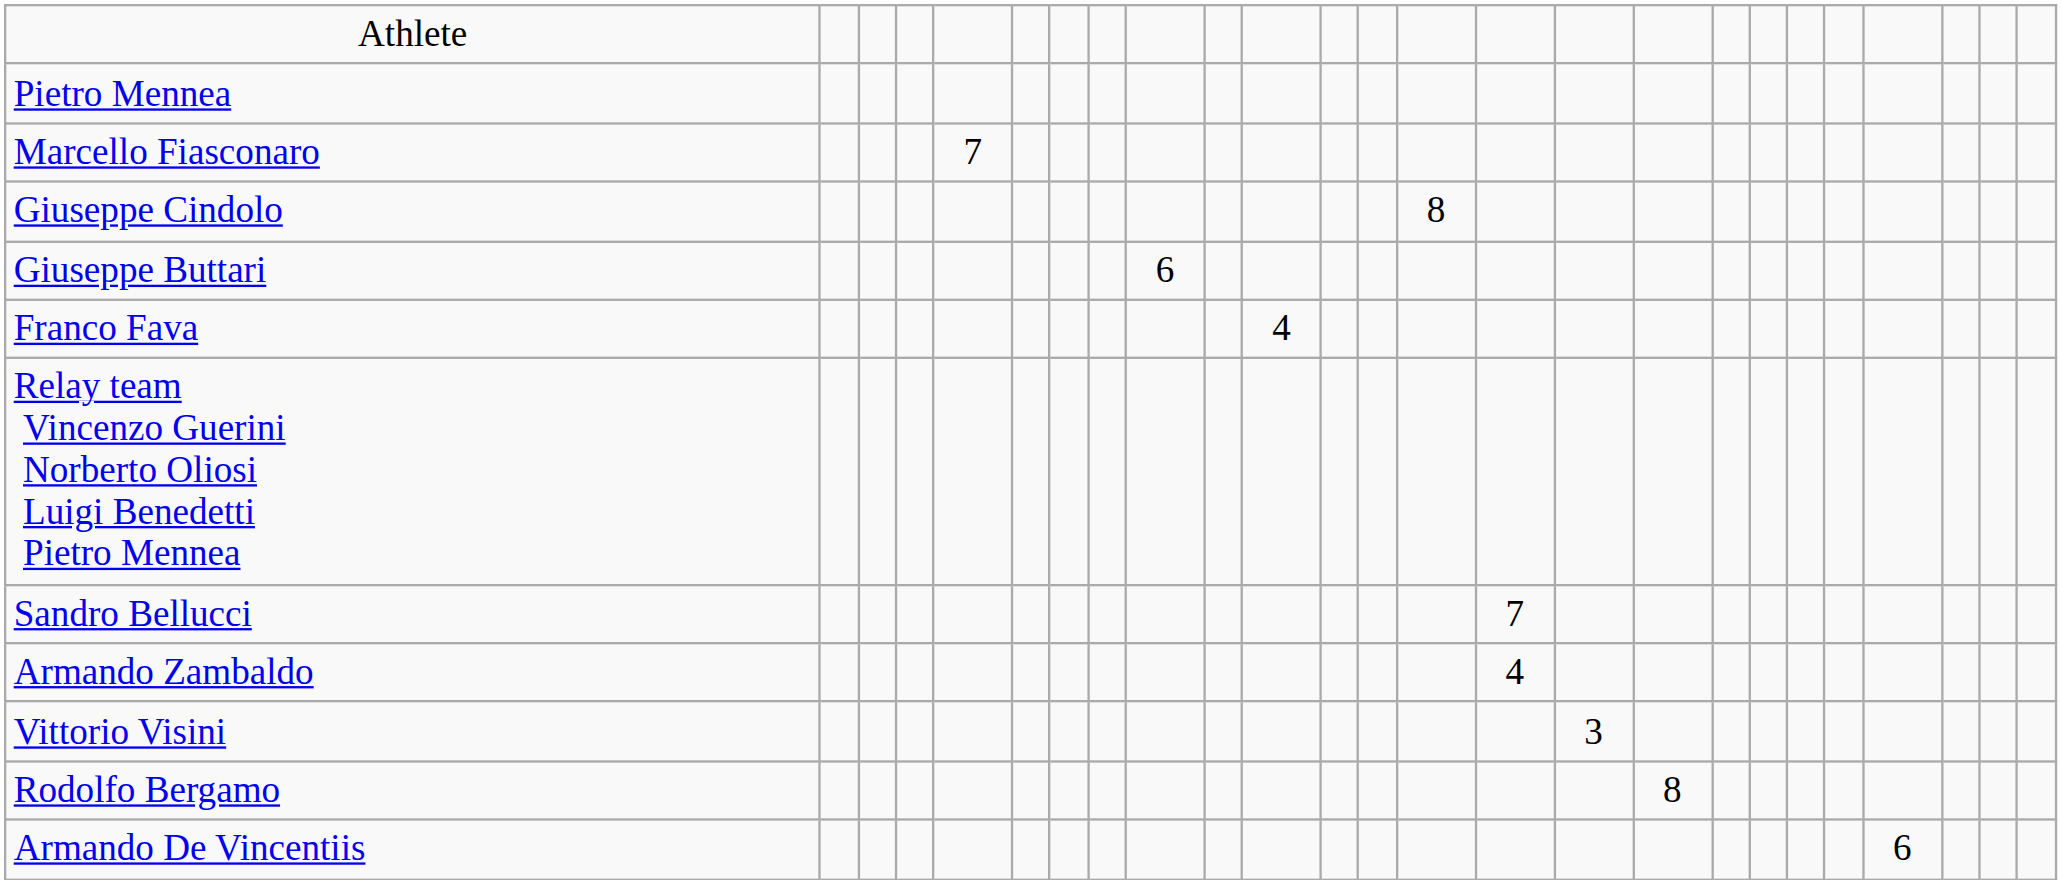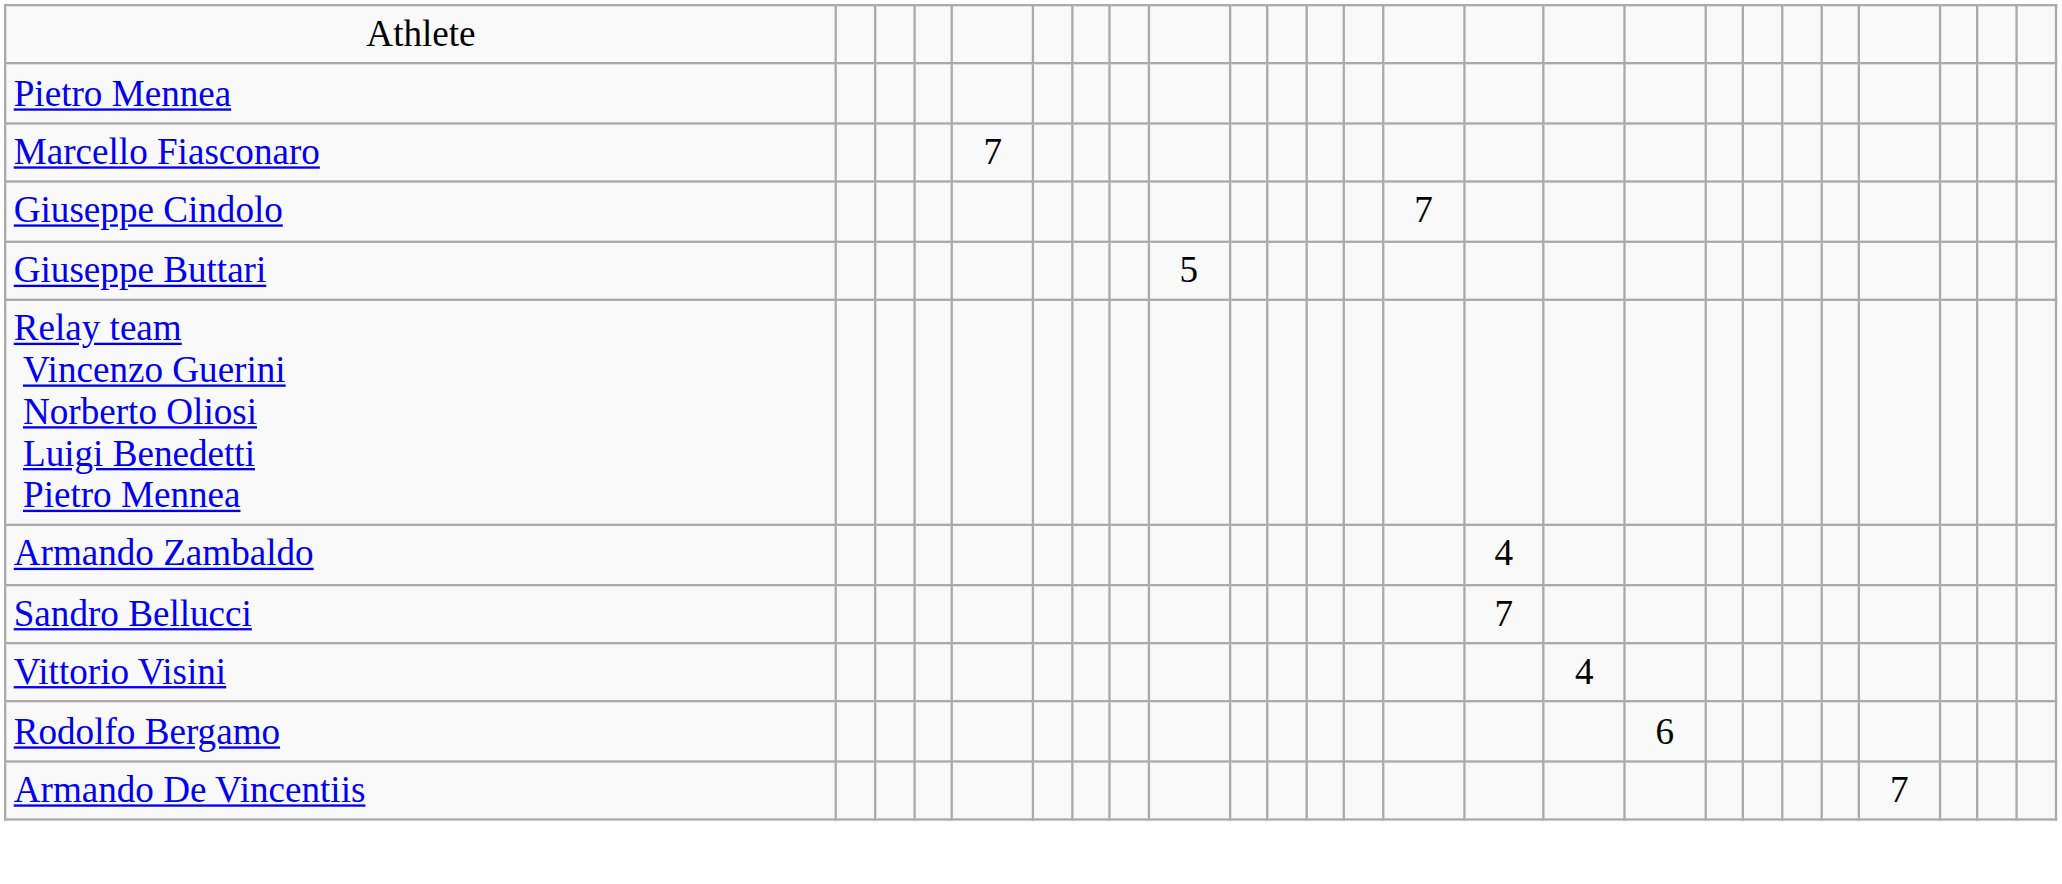Giuseppe Cindolo | column 14: 8 -> 7
Giuseppe Buttari | column 9: 6 -> 5
- row: Franco Fava | 4
rows swapped: Armando Zambaldo <-> Sandro Bellucci
Vittorio Visini | column 16: 3 -> 4
Rodolfo Bergamo | column 17: 8 -> 6
Armando De Vincentiis | column 22: 6 -> 7
